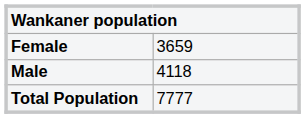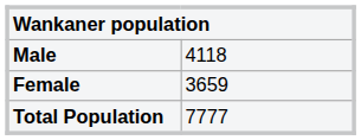rows swapped: Male <-> Female
